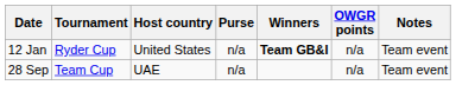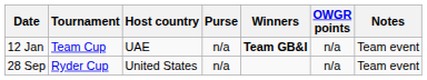12 Jan | Tournament: Ryder Cup -> Team Cup
12 Jan | Host country: United States -> UAE
28 Sep | Tournament: Team Cup -> Ryder Cup
28 Sep | Host country: UAE -> United States
